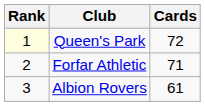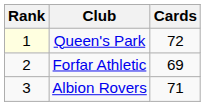Forfar Athletic | Cards: 71 -> 69
Albion Rovers | Cards: 61 -> 71
